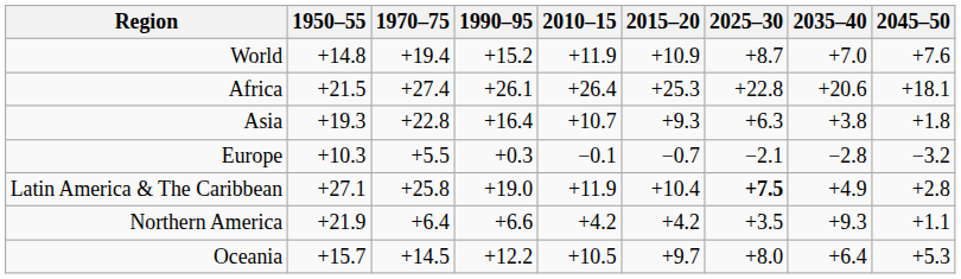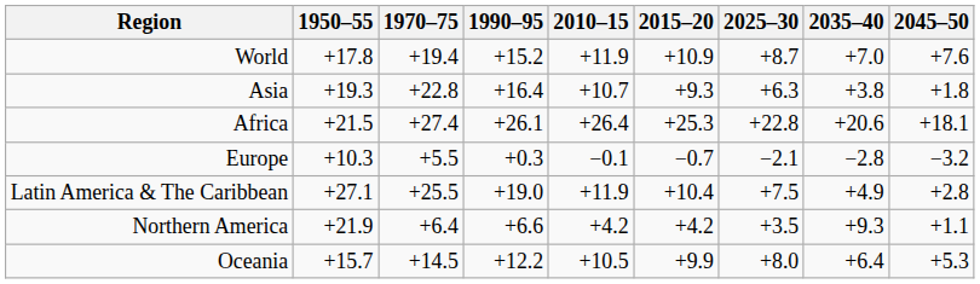World | 1950–55: +14.8 -> +17.8
rows swapped: Africa <-> Asia
Latin America & The Caribbean | 1970–75: +25.8 -> +25.5
Latin America & The Caribbean | 2025–30: bold -> normal
Oceania | 2015–20: +9.7 -> +9.9
